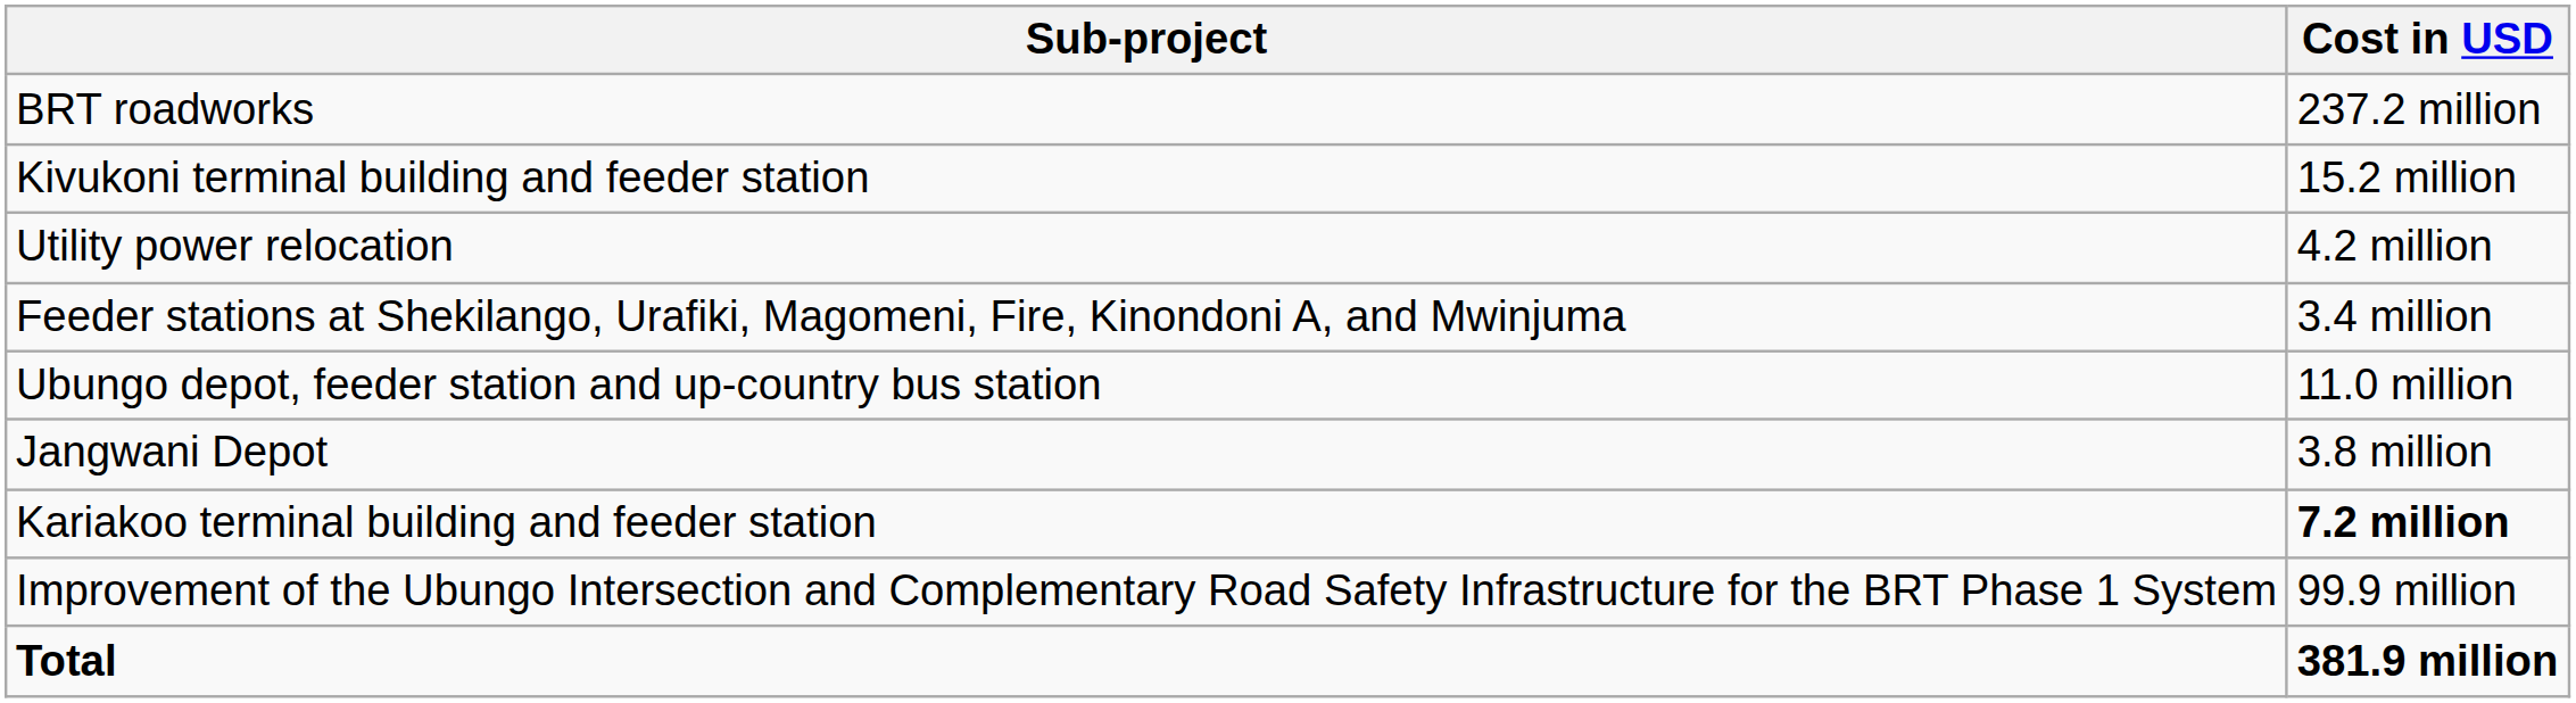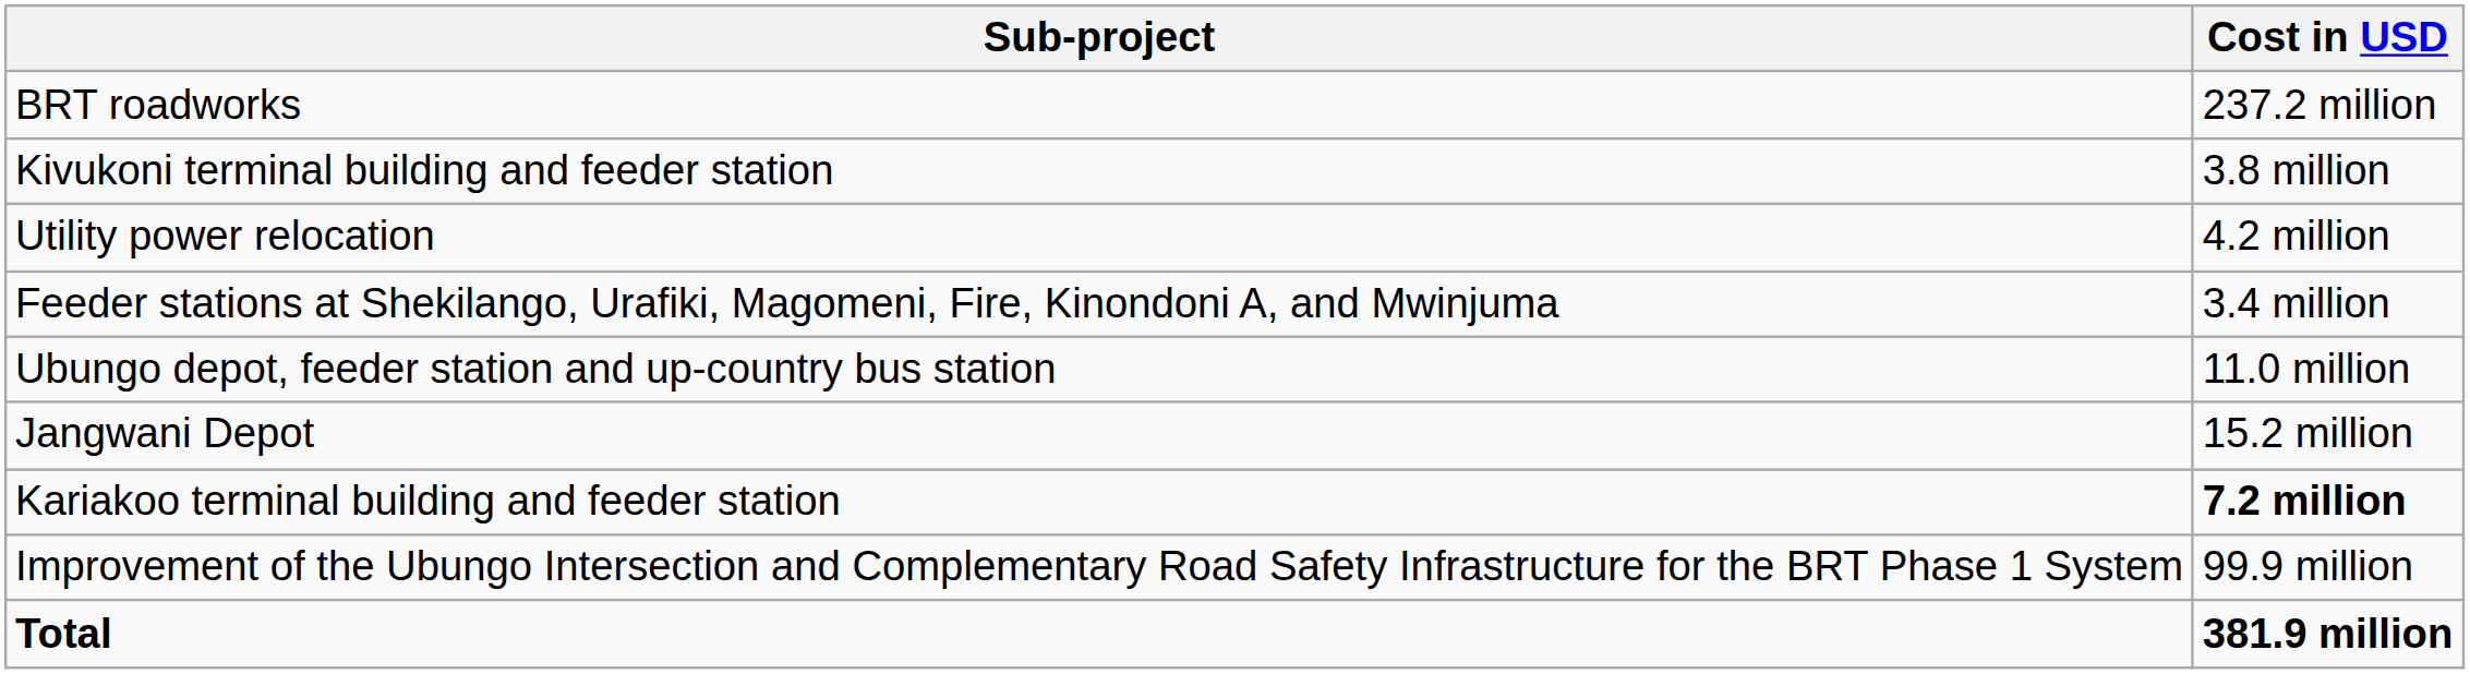Kivukoni terminal building and feeder station | Cost in USD: 15.2 million -> 3.8 million
Jangwani Depot | Cost in USD: 3.8 million -> 15.2 million
